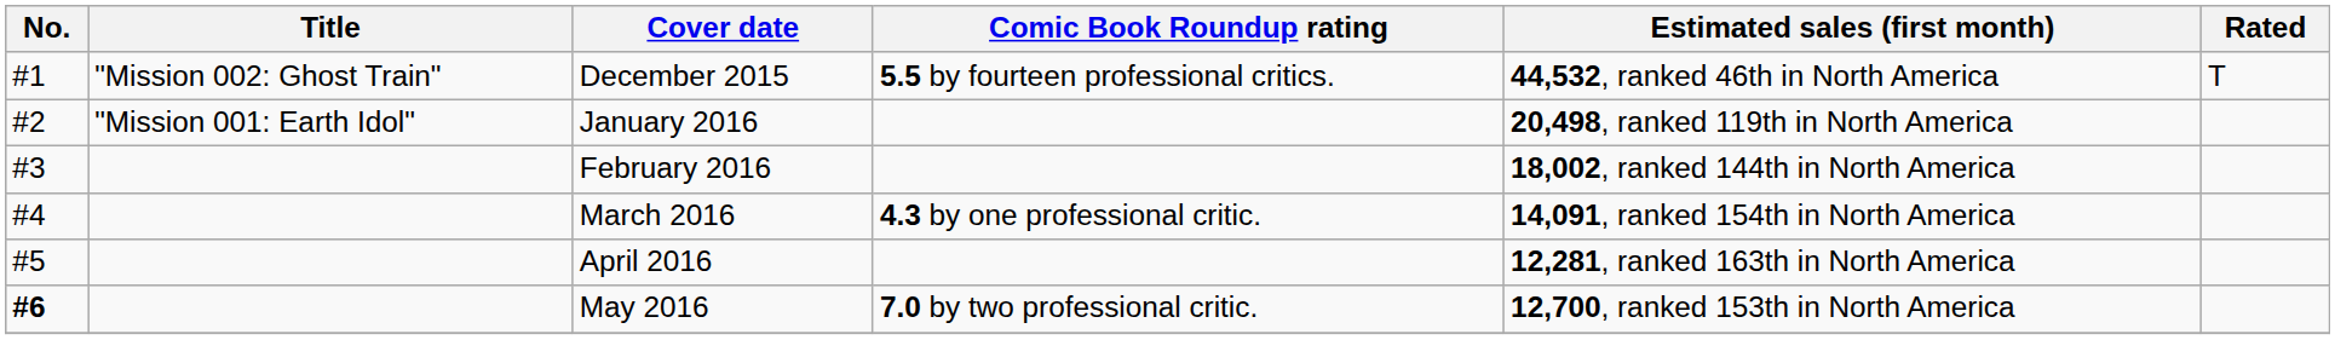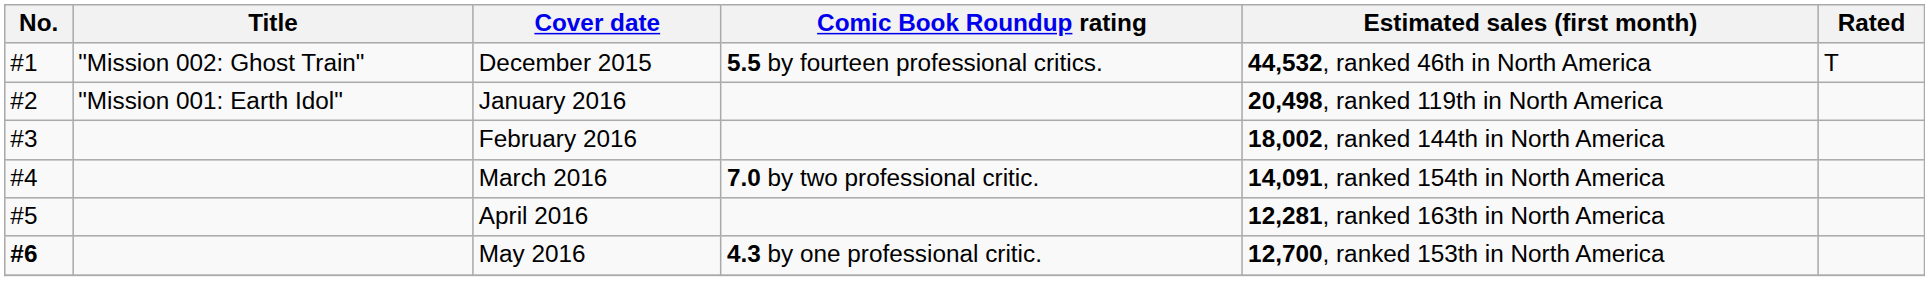March 2016 | Comic Book Roundup rating: 4.3 by one professional critic. -> 7.0 by two professional critic.
May 2016 | Comic Book Roundup rating: 7.0 by two professional critic. -> 4.3 by one professional critic.
